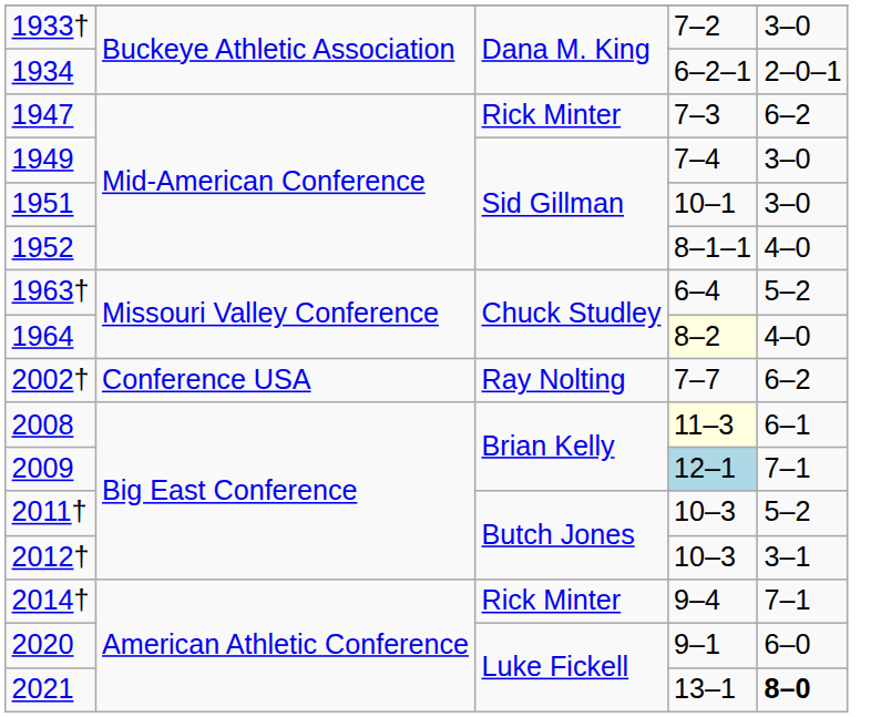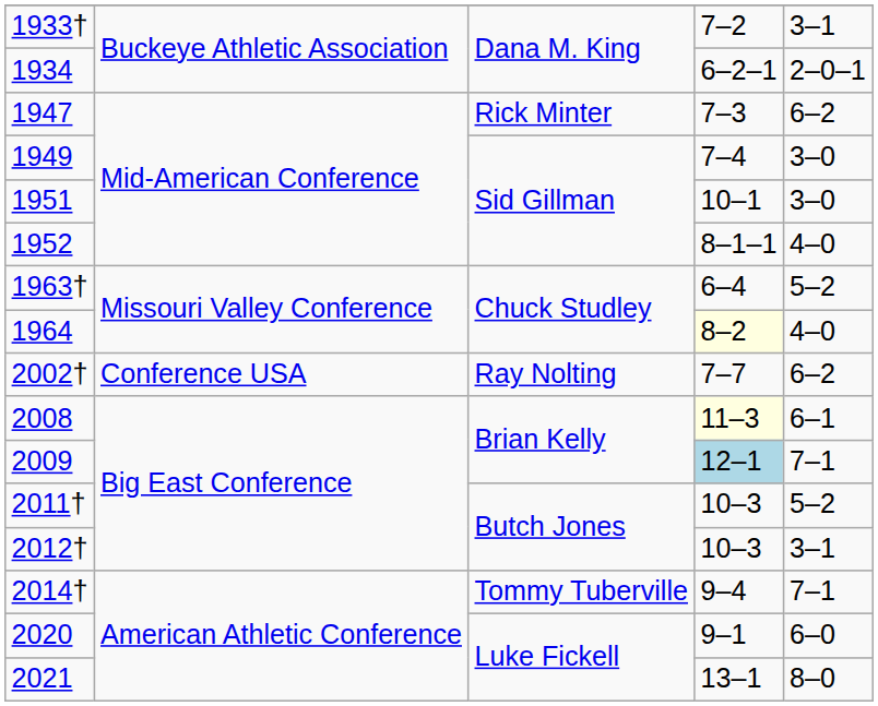1933† | column 5: 3–0 -> 3–1
2014† | column 3: Rick Minter -> Tommy Tuberville
2021 | column 5: bold -> normal
